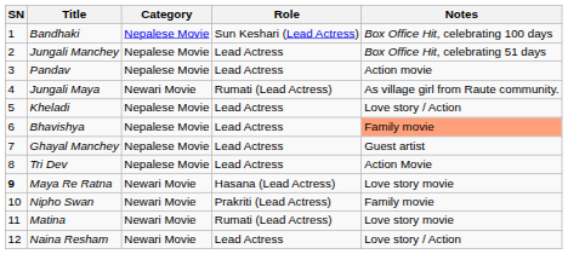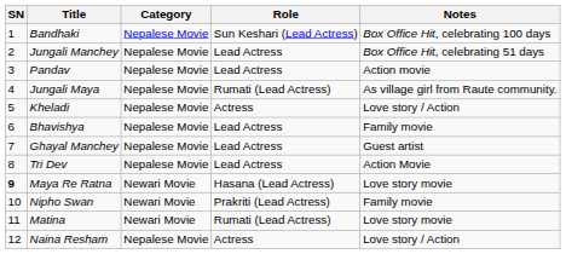Jungali Maya | Category: Newari Movie -> Nepalese Movie
Kheladi | Role: Lead Actress -> Actress
Bhavishya | Notes: lightsalmon background -> no background
Naina Resham | Category: Newari Movie -> Nepalese Movie
Naina Resham | Role: Lead Actress -> Actress
